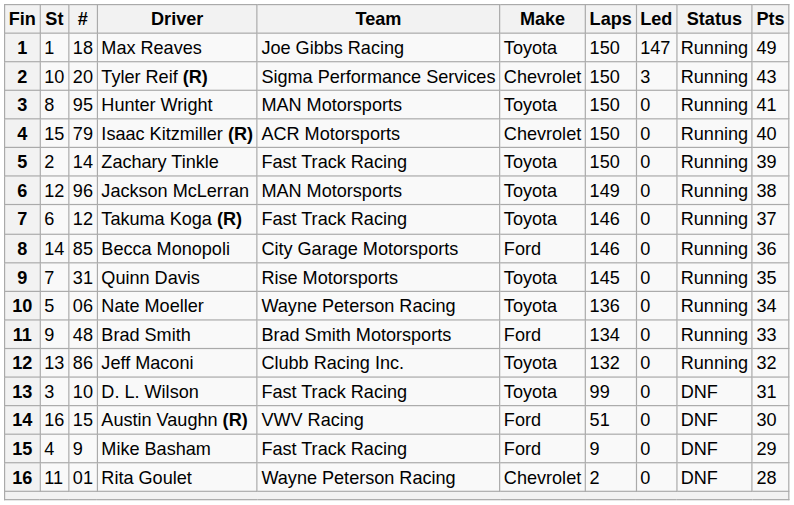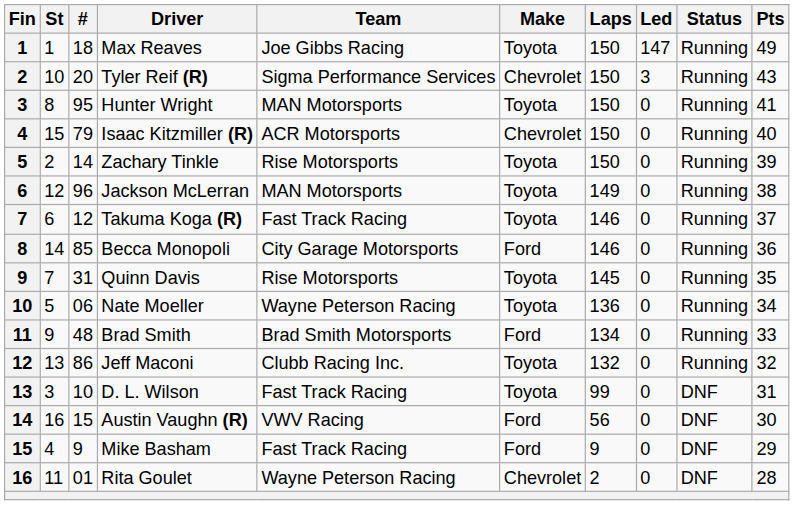Zachary Tinkle | Team: Fast Track Racing -> Rise Motorsports
Austin Vaughn (R) | Laps: 51 -> 56
